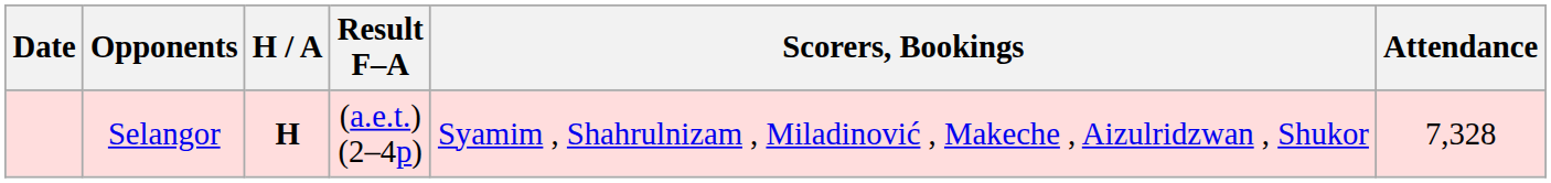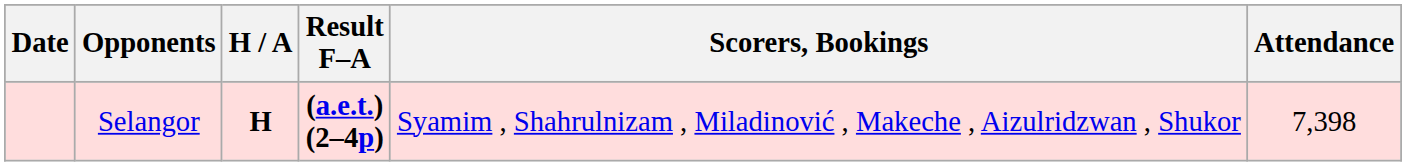Selangor | Result F–A: normal -> bold
Selangor | Attendance: 7,328 -> 7,398
